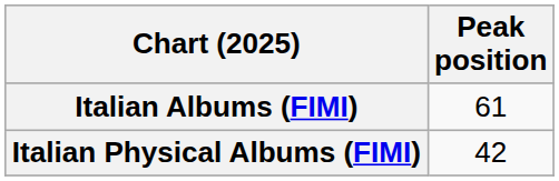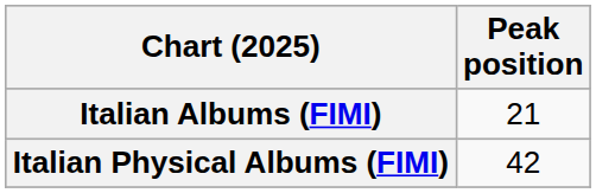Italian Albums (FIMI) | Peak position: 61 -> 21
